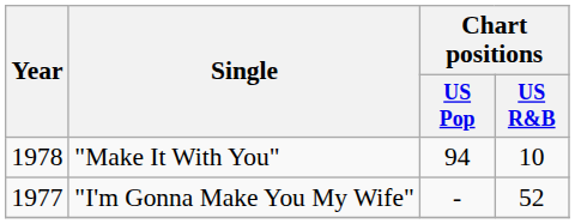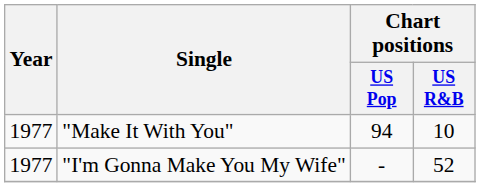"Make It With You" | Year: 1978 -> 1977
